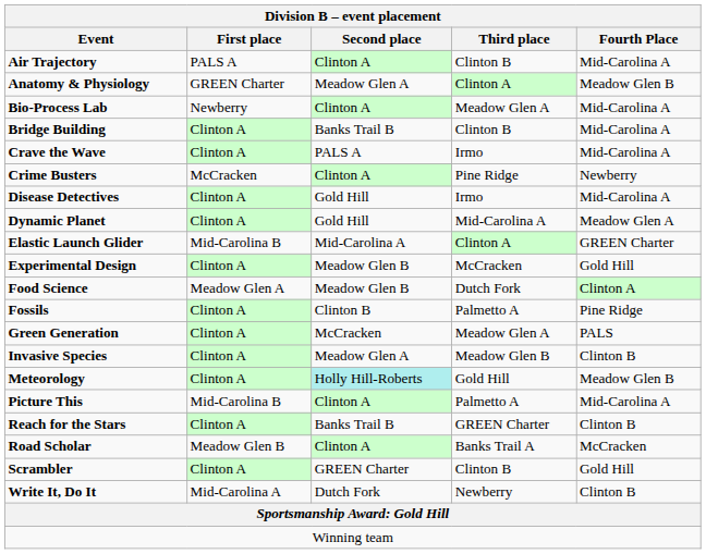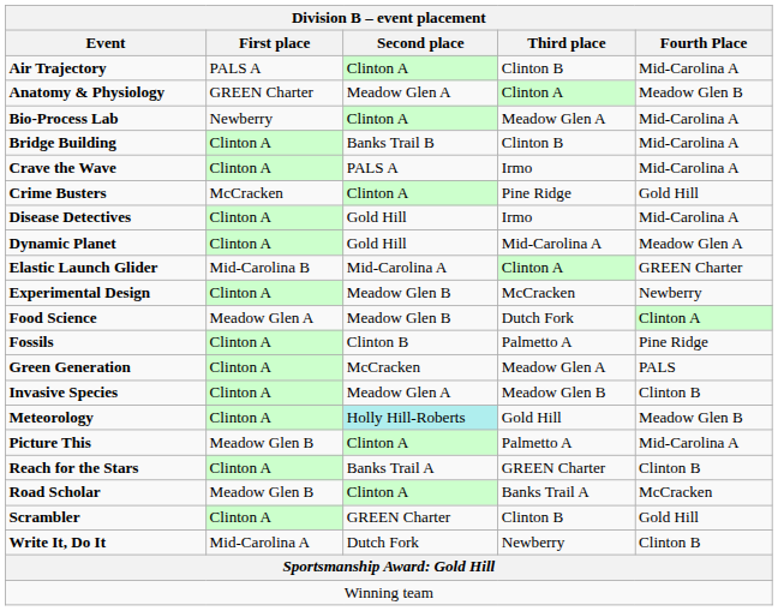Crime Busters | Fourth Place: Newberry -> Gold Hill
Experimental Design | Fourth Place: Gold Hill -> Newberry
Picture This | First place: Mid-Carolina B -> Meadow Glen B
Reach for the Stars | Second place: Banks Trail B -> Banks Trail A
